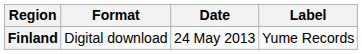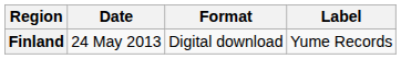columns swapped: Date <-> Format
